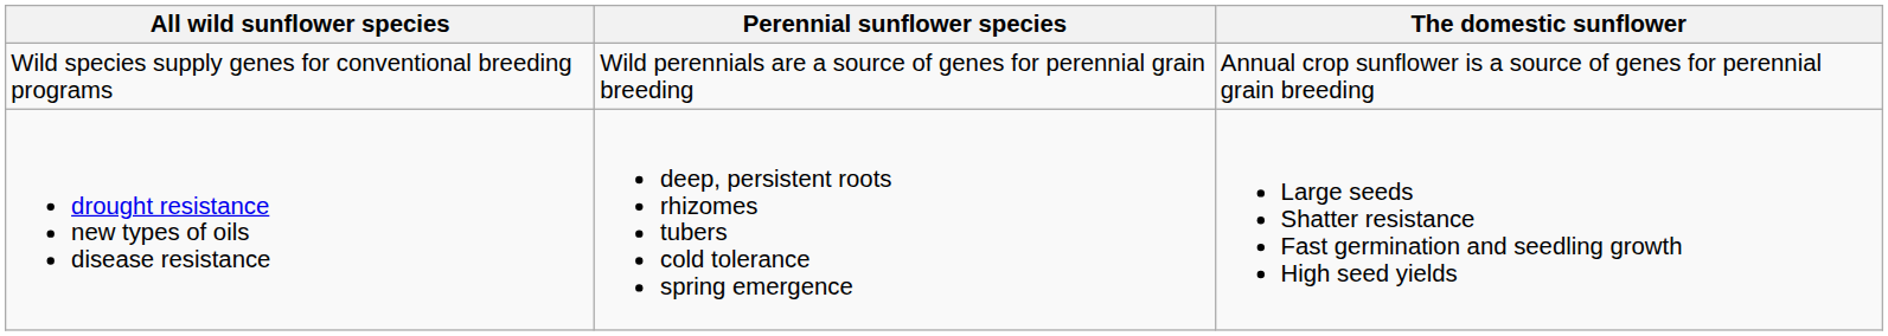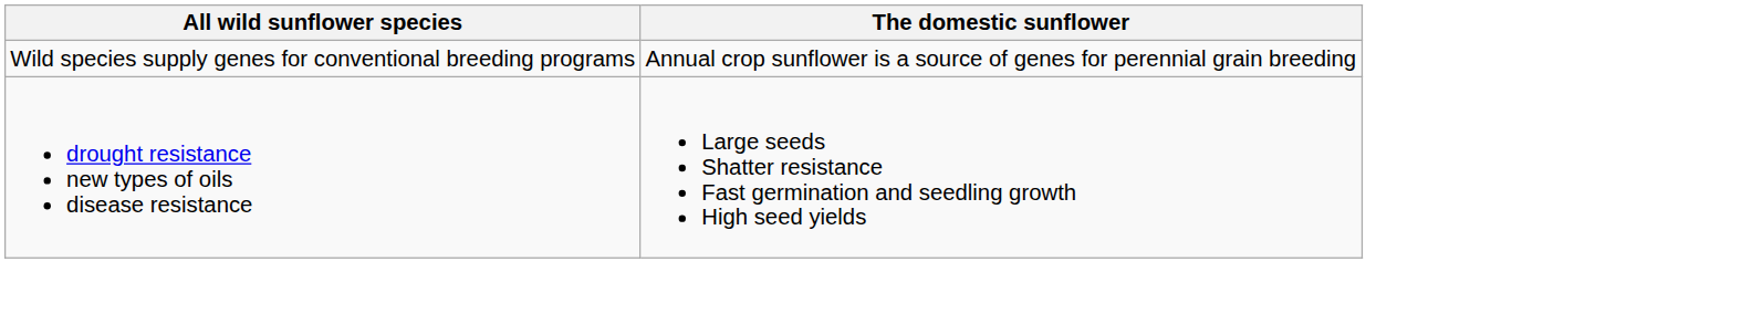- column: Perennial sunflower species | Wild perennials are a source of genes for perennial grain breeding | deep, persistent roots rhizomes tubers cold tolerance spring emergence
